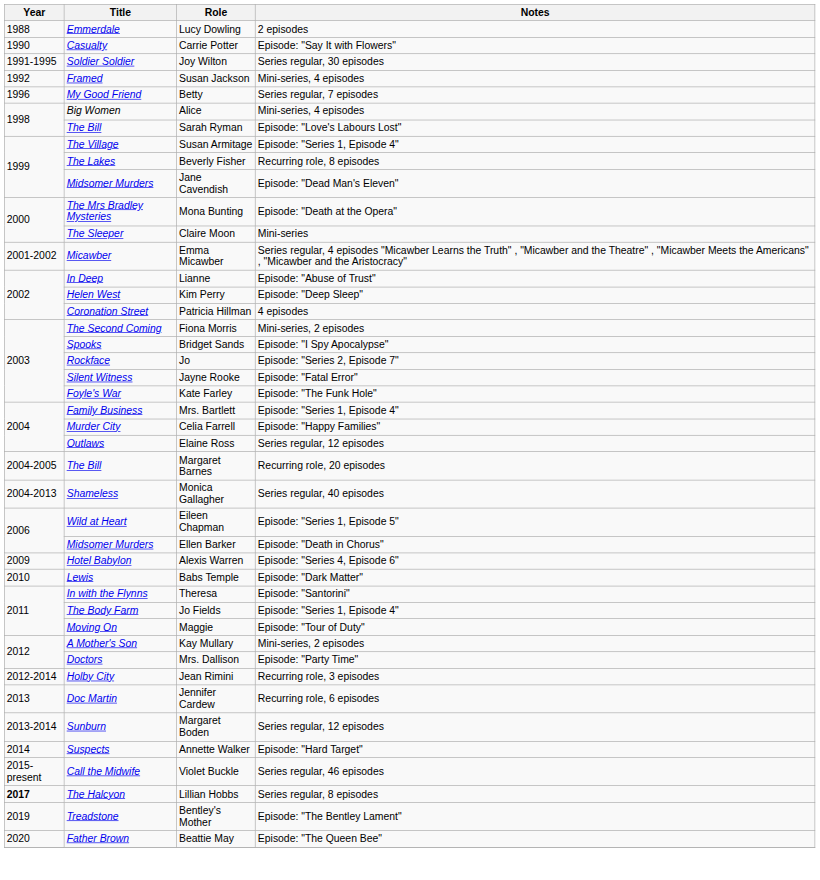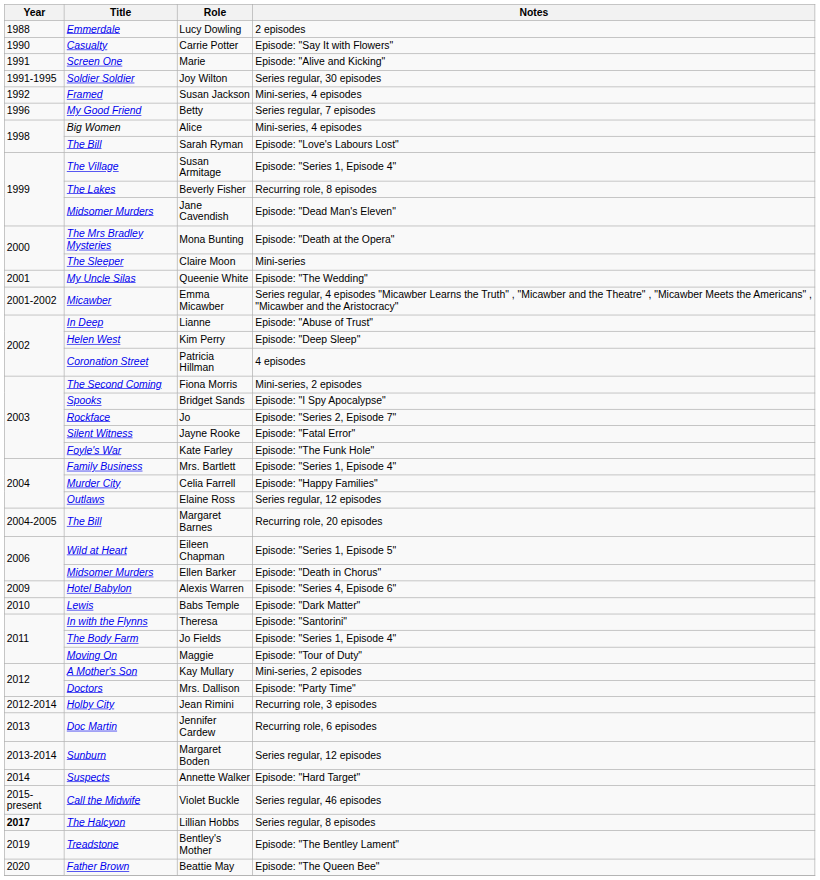+ row: 1991 | Screen One | Marie | Episode: "Alive and Kicking"
+ row: 2001 | My Uncle Silas | Queenie White | Episode: "The Wedding"
- row: 2004-2013 | Shameless | Monica Gallagher | Series regular, 40 episodes
